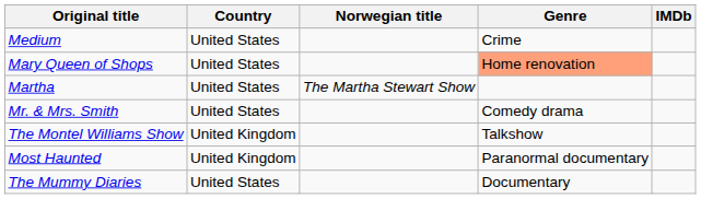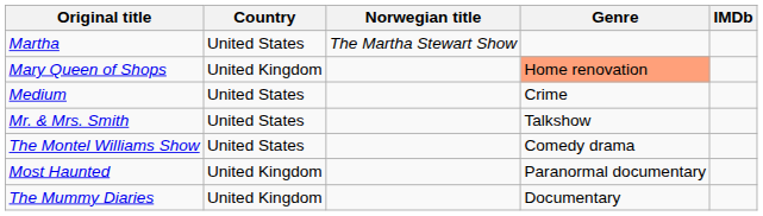rows swapped: Martha <-> Medium
Mary Queen of Shops | Country: United States -> United Kingdom
Mr. & Mrs. Smith | Genre: Comedy drama -> Talkshow
The Montel Williams Show | Country: United Kingdom -> United States
The Montel Williams Show | Genre: Talkshow -> Comedy drama
The Mummy Diaries | Country: United States -> United Kingdom
